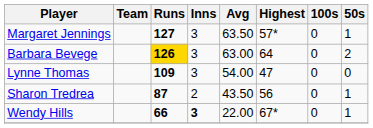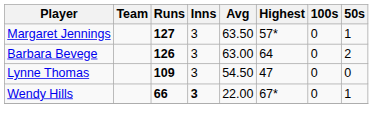Barbara Bevege | Runs: gold background -> no background
Lynne Thomas | Avg: 54.00 -> 54.50
- row: Sharon Tredrea | 87 | 2 | 43.50 | 56 | 0 | 1
